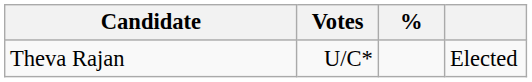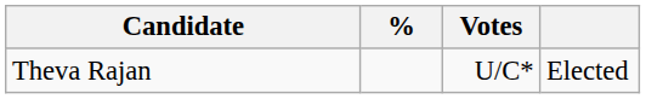columns swapped: Votes <-> %
